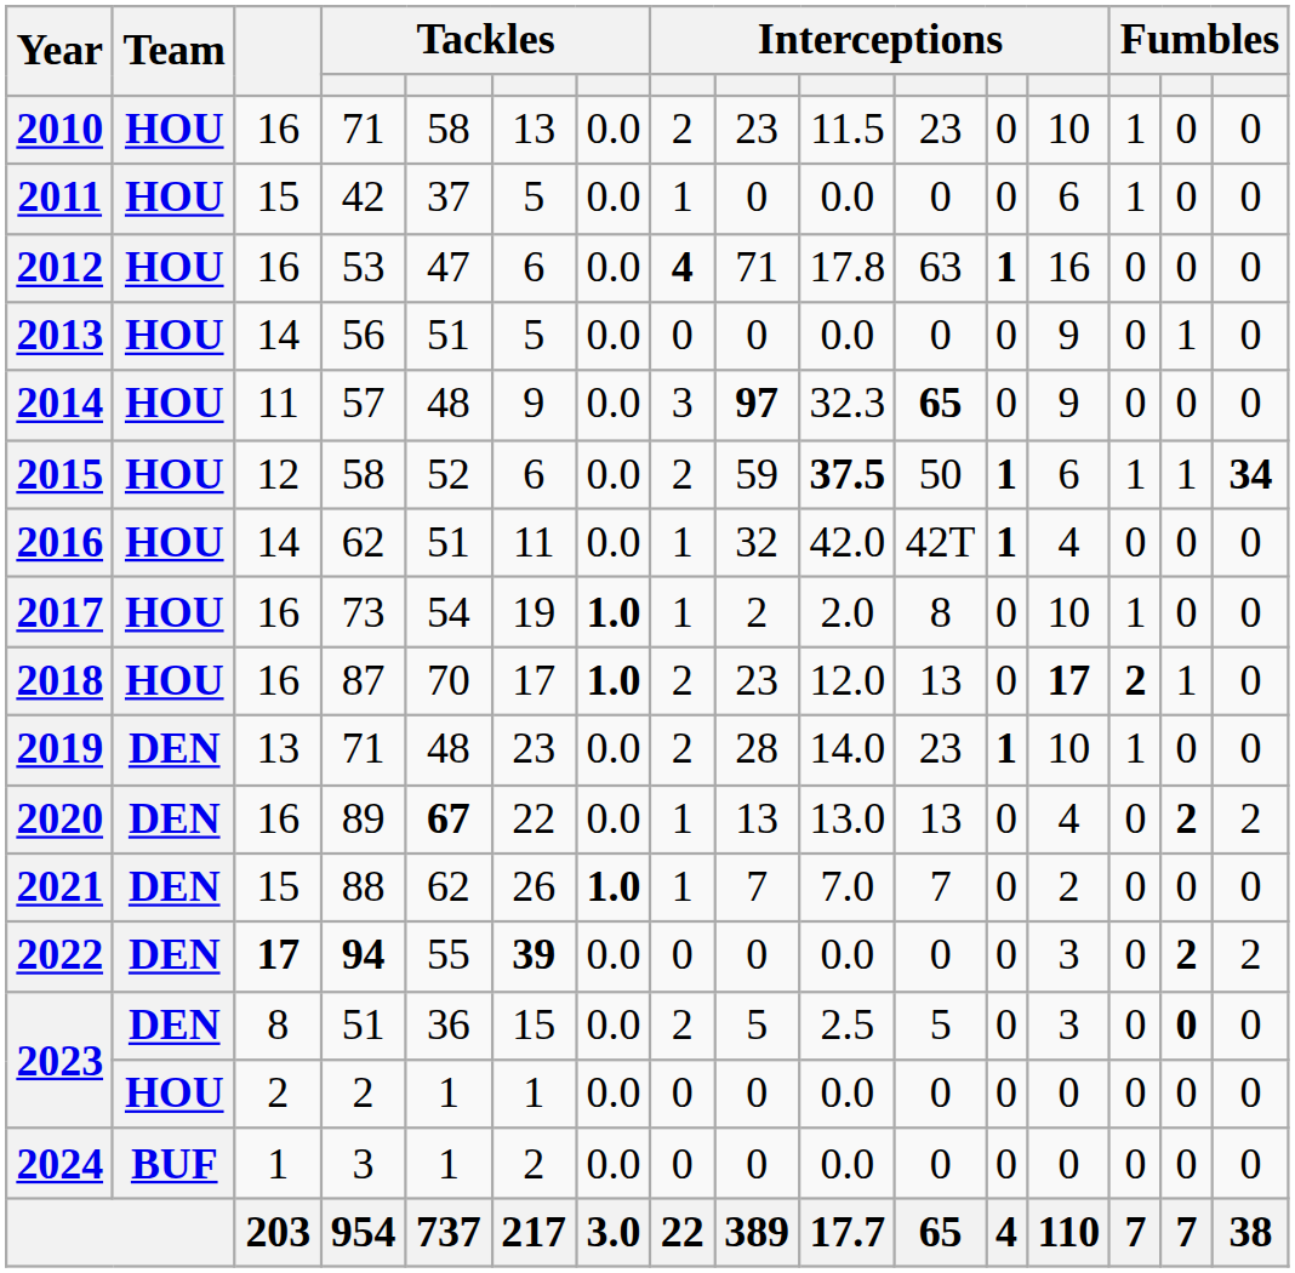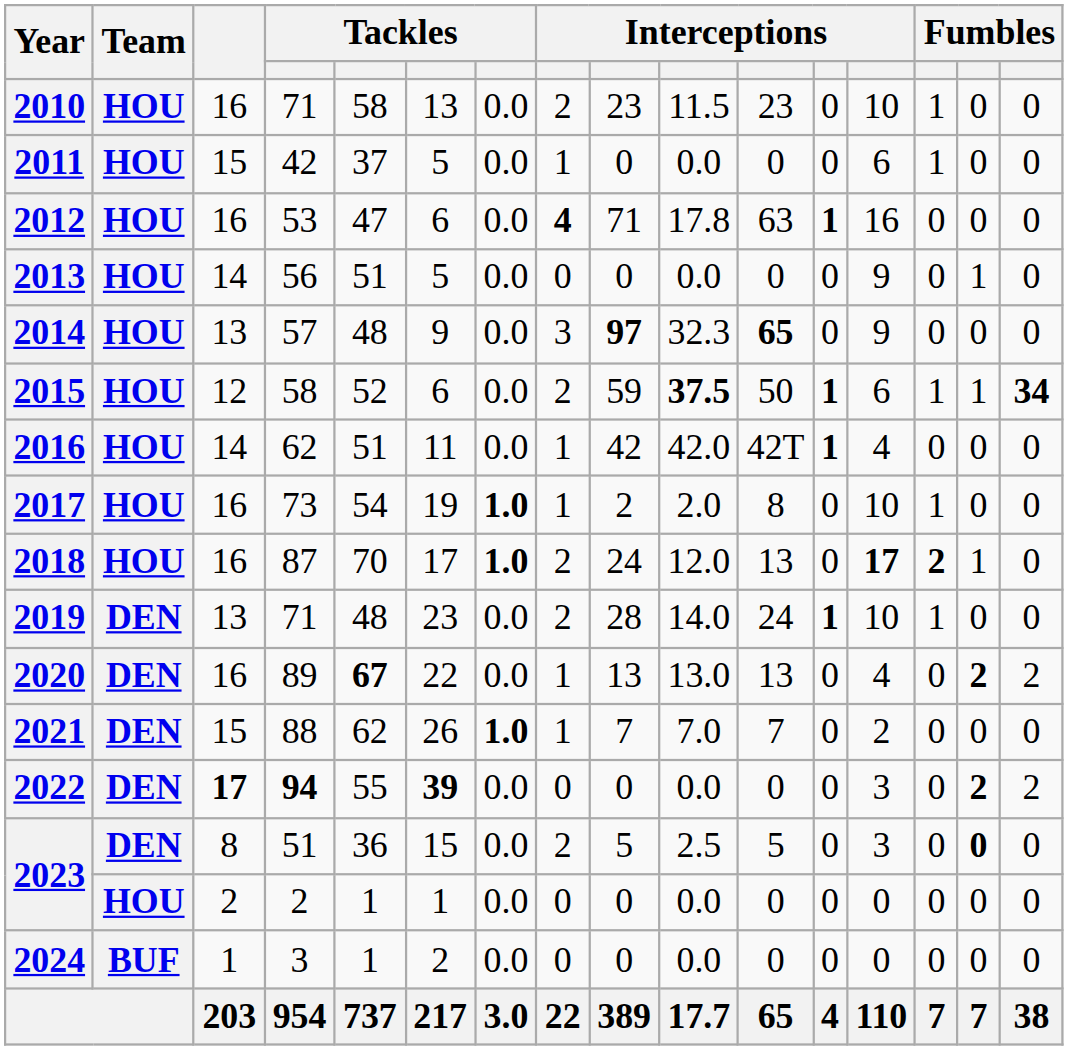2014 | column 3: 11 -> 13
2016 | column 9: 32 -> 42
2018 | column 9: 23 -> 24
2019 | column 11: 23 -> 24
